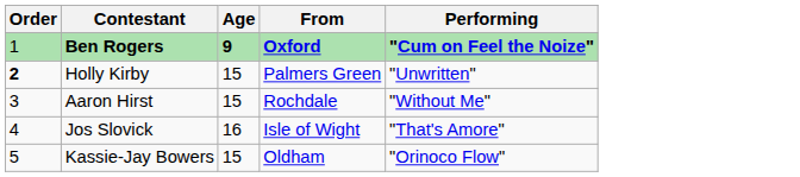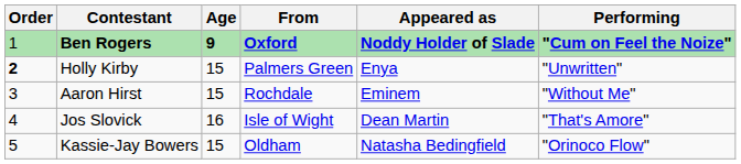+ column: Appeared as | Noddy Holder of Slade | Enya | Eminem | Dean Martin | Natasha Bedingfield
